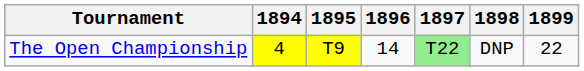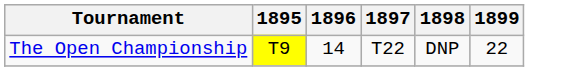- column: 1894 | 4
The Open Championship | 1897: lightgreen background -> no background
